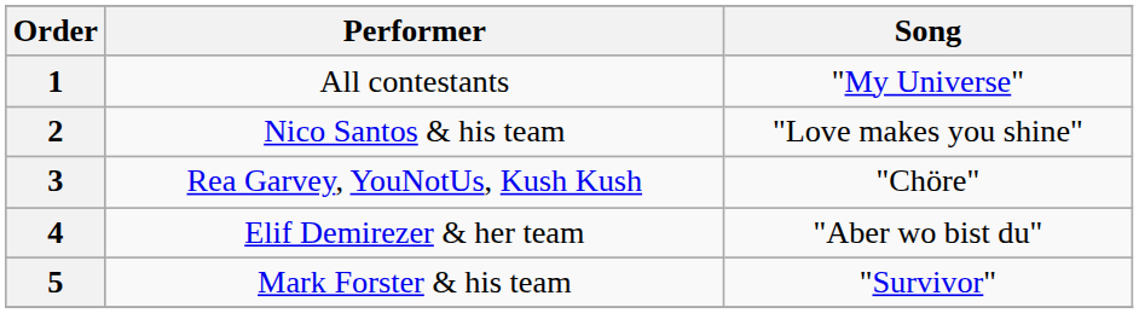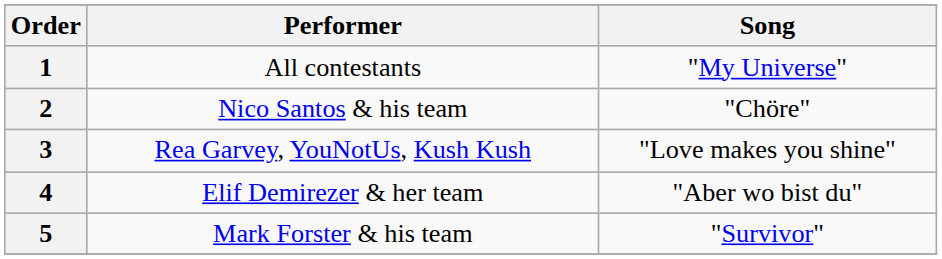2 | Song: "Love makes you shine" -> "Chöre"
3 | Song: "Chöre" -> "Love makes you shine"
